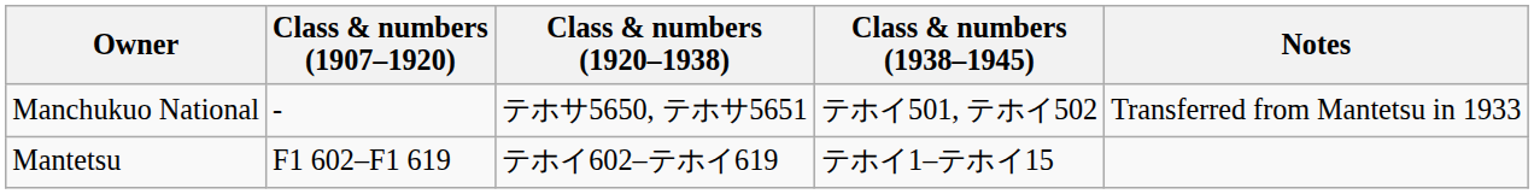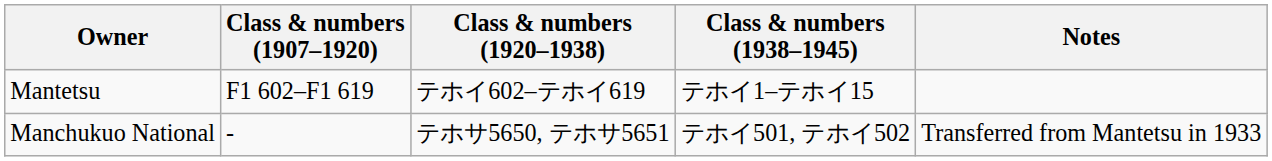rows swapped: Mantetsu <-> Manchukuo National
